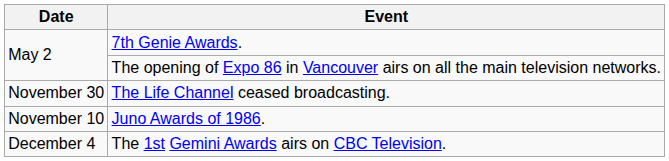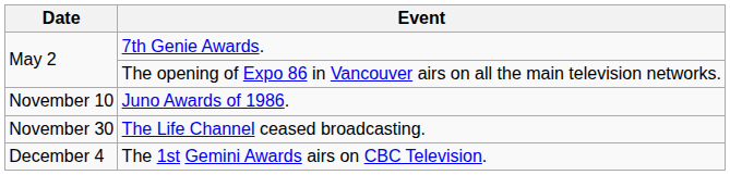rows swapped: Juno Awards of 1986. <-> The Life Channel ceased broadcasting.
